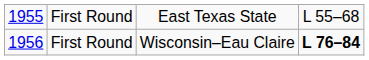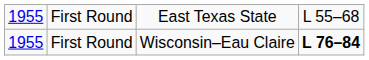First Round / Wisconsin–Eau Claire | column 1: 1956 -> 1955
